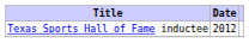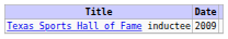Texas Sports Hall of Fame inductee | Date: 2012 -> 2009
